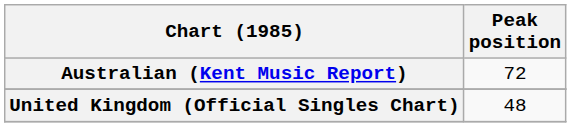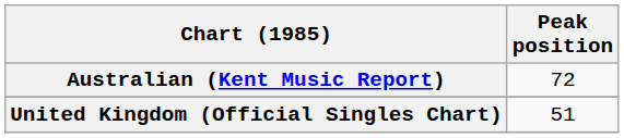United Kingdom (Official Singles Chart) | Peak position: 48 -> 51
